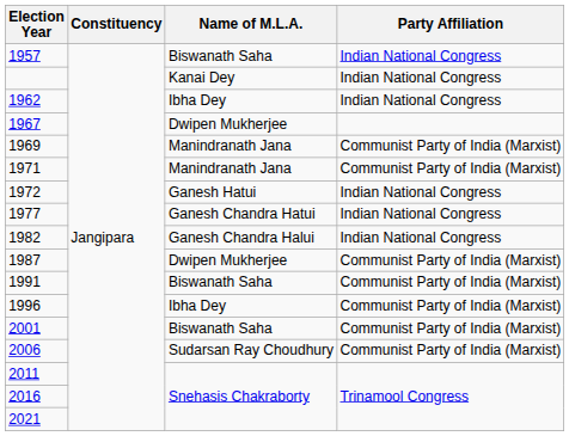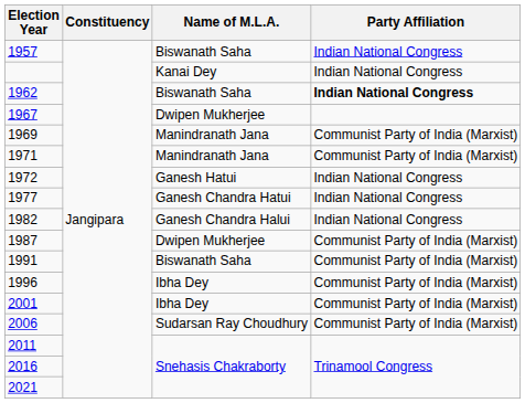1962 | Name of M.L.A.: Ibha Dey -> Biswanath Saha
1962 | Party Affiliation: normal -> bold
2001 | Name of M.L.A.: Biswanath Saha -> Ibha Dey
